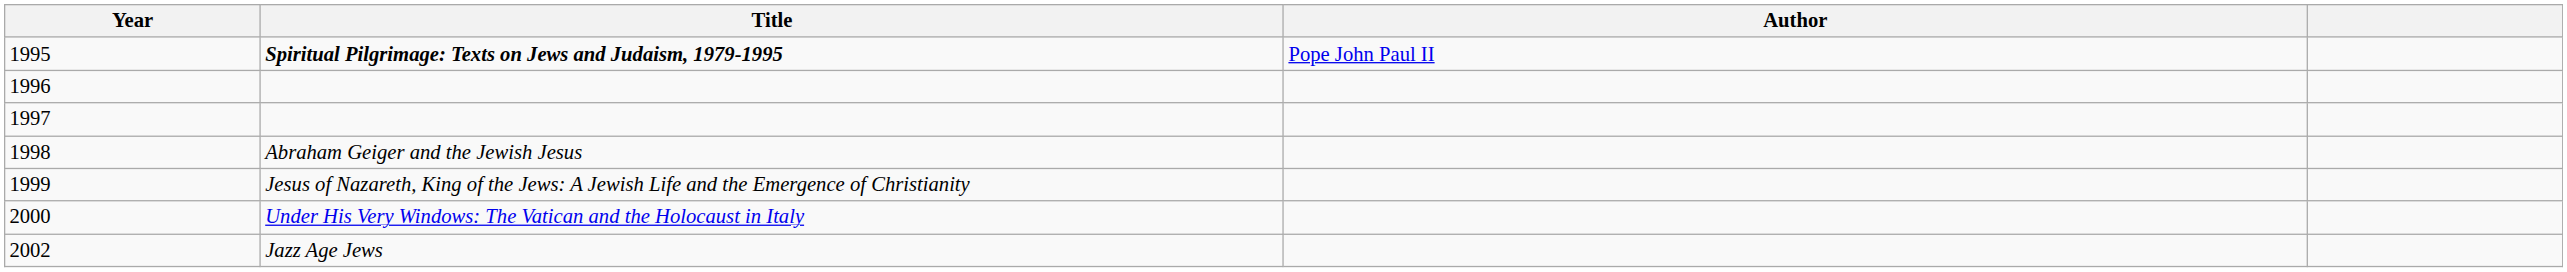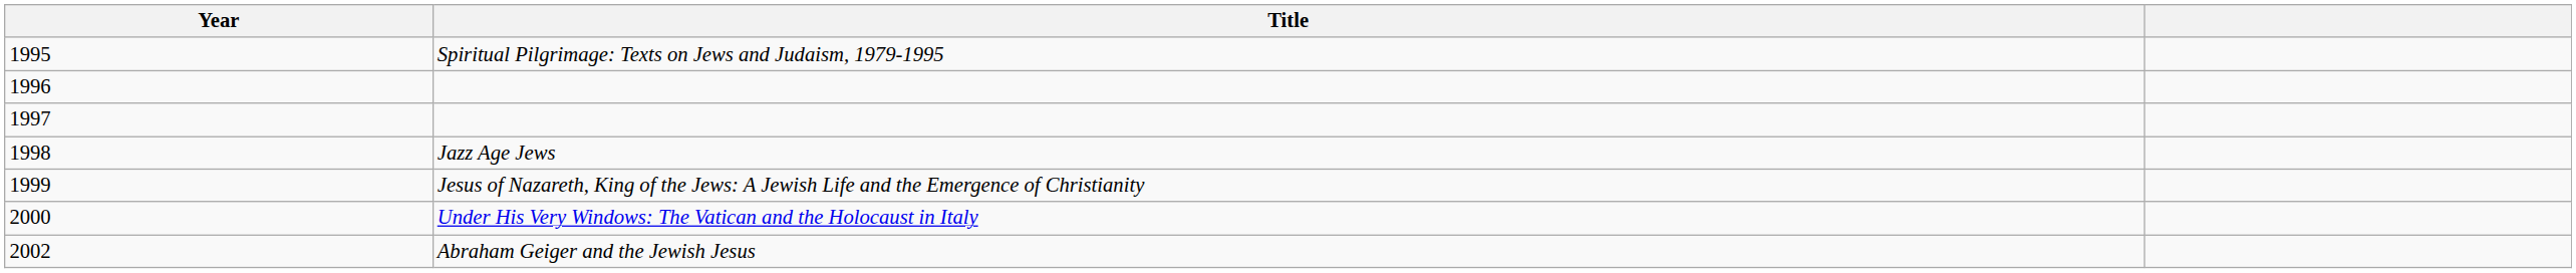- column: Author | Pope John Paul II
1995 | Title: bold -> normal
1998 | Title: Abraham Geiger and the Jewish Jesus -> Jazz Age Jews
2002 | Title: Jazz Age Jews -> Abraham Geiger and the Jewish Jesus
